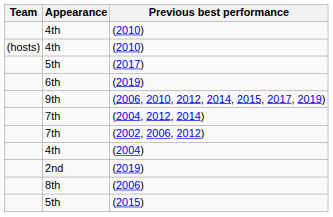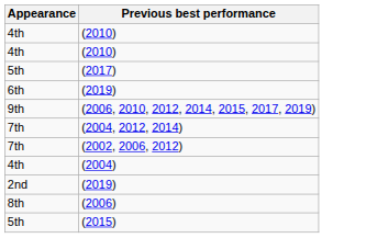- column: Team | (hosts)
